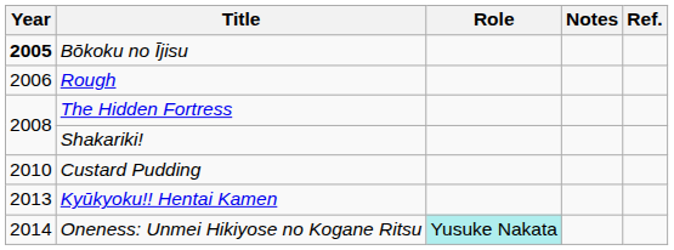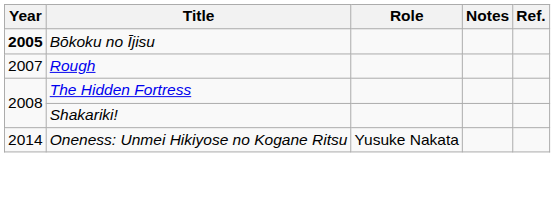Rough | Year: 2006 -> 2007
- row: 2010 | Custard Pudding
- row: 2013 | Kyūkyoku!! Hentai Kamen
Oneness: Unmei Hikiyose no Kogane Ritsu | Role: paleturquoise background -> no background
